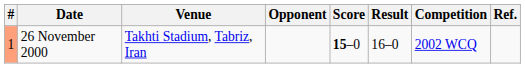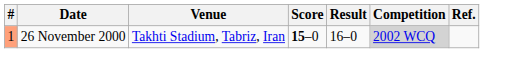- column: Opponent
26 November 2000 | Competition: no background -> lightgrey background
